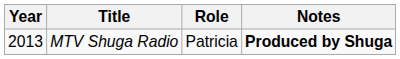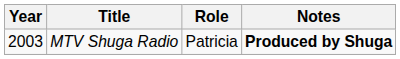MTV Shuga Radio | Year: 2013 -> 2003
